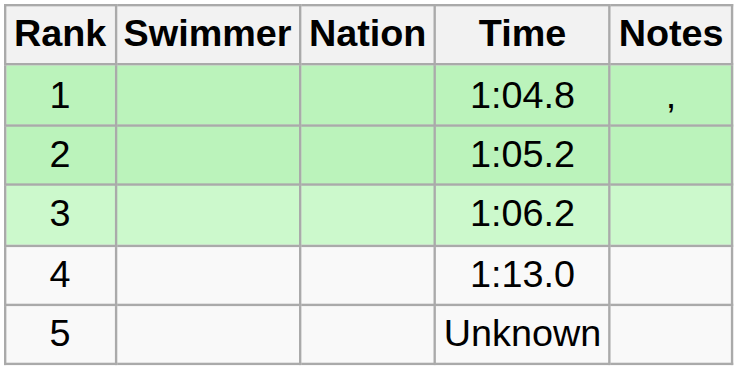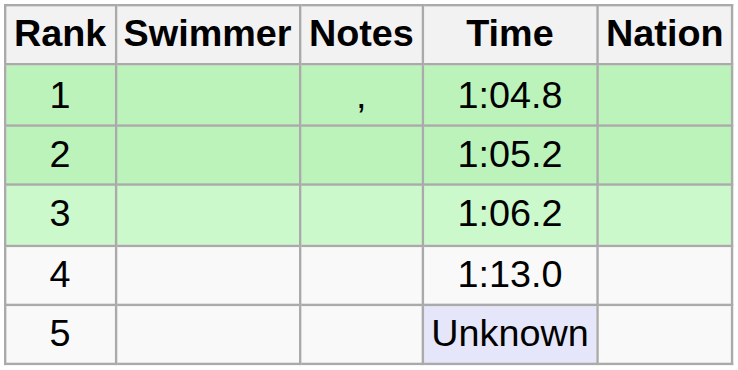columns swapped: Nation <-> Notes
5 | Time: no background -> lavender background
